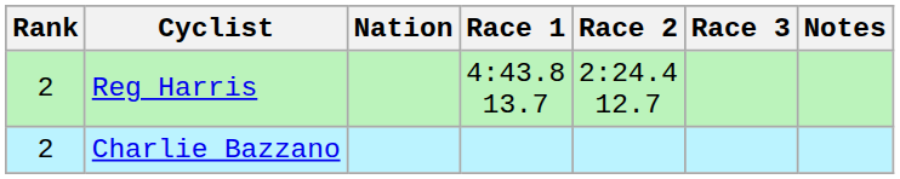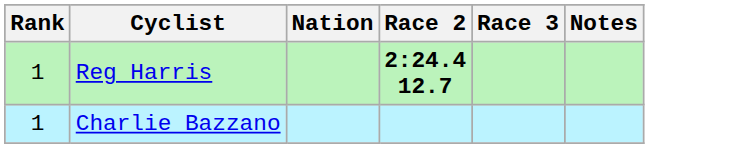- column: Race 1 | 4:43.8 13.7
Reg Harris | Rank: 2 -> 1
Reg Harris | Race 2: normal -> bold
Charlie Bazzano | Rank: 2 -> 1
